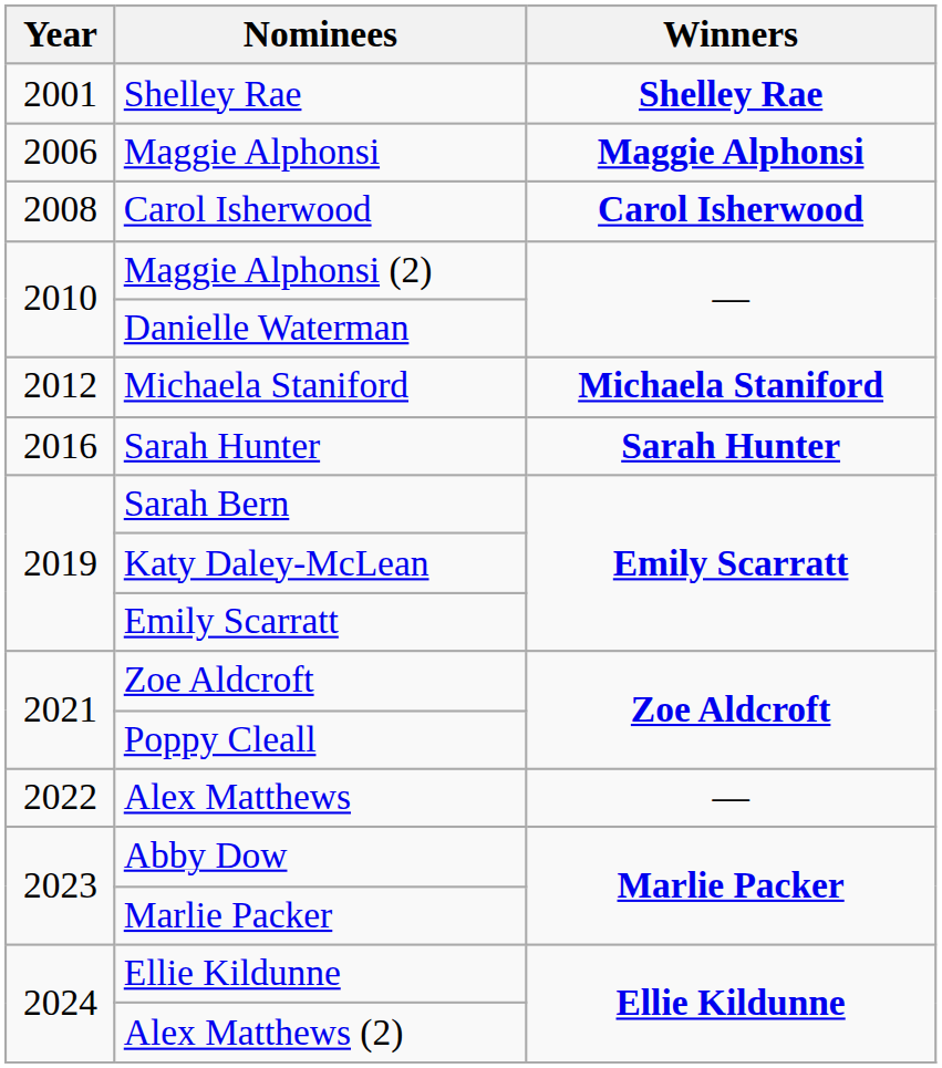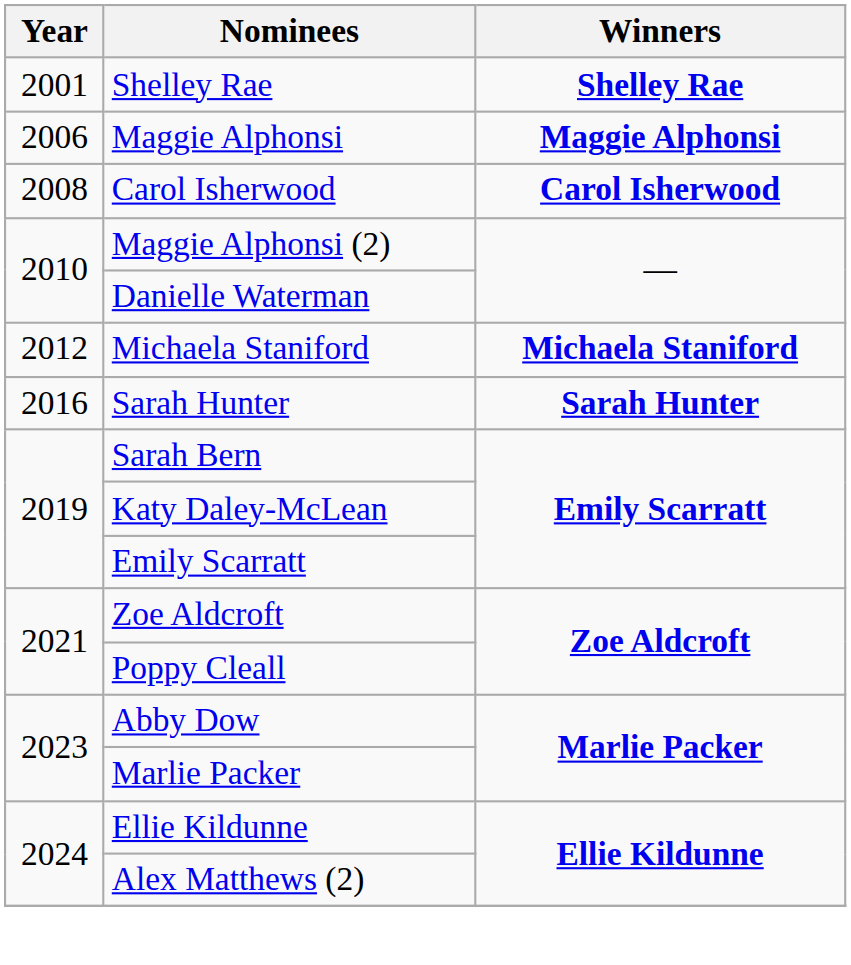- row: 2022 | Alex Matthews | —
